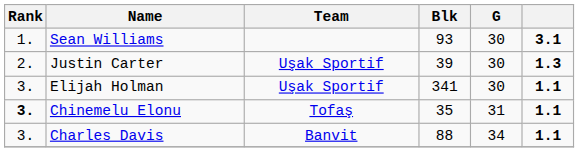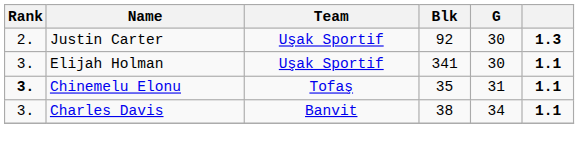- row: 1. | Sean Williams | 93 | 30 | 3.1
Justin Carter | Blk: 39 -> 92
Charles Davis | Blk: 88 -> 38
